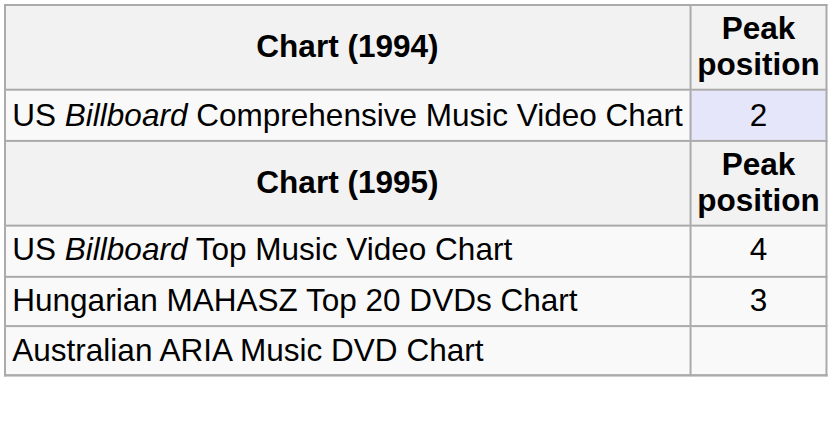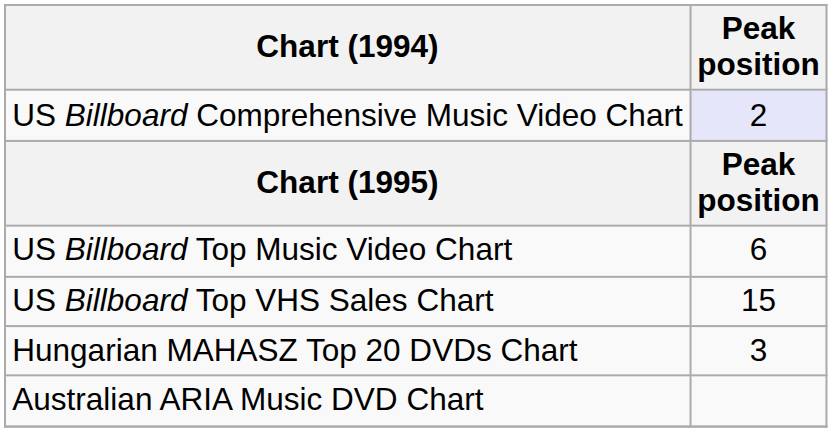US Billboard Top Music Video Chart | Peak position: 4 -> 6
+ row: US Billboard Top VHS Sales Chart | 15
